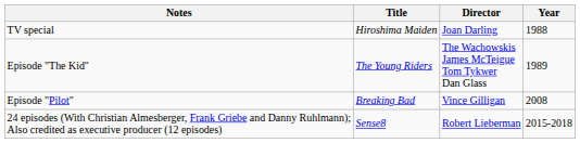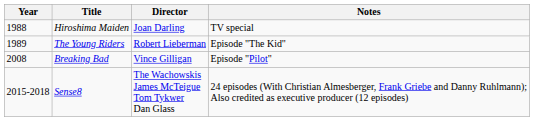columns swapped: Year <-> Notes
The Young Riders | Director: The Wachowskis James McTeigue Tom Tykwer Dan Glass -> Robert Lieberman
Sense8 | Director: Robert Lieberman -> The Wachowskis James McTeigue Tom Tykwer Dan Glass
